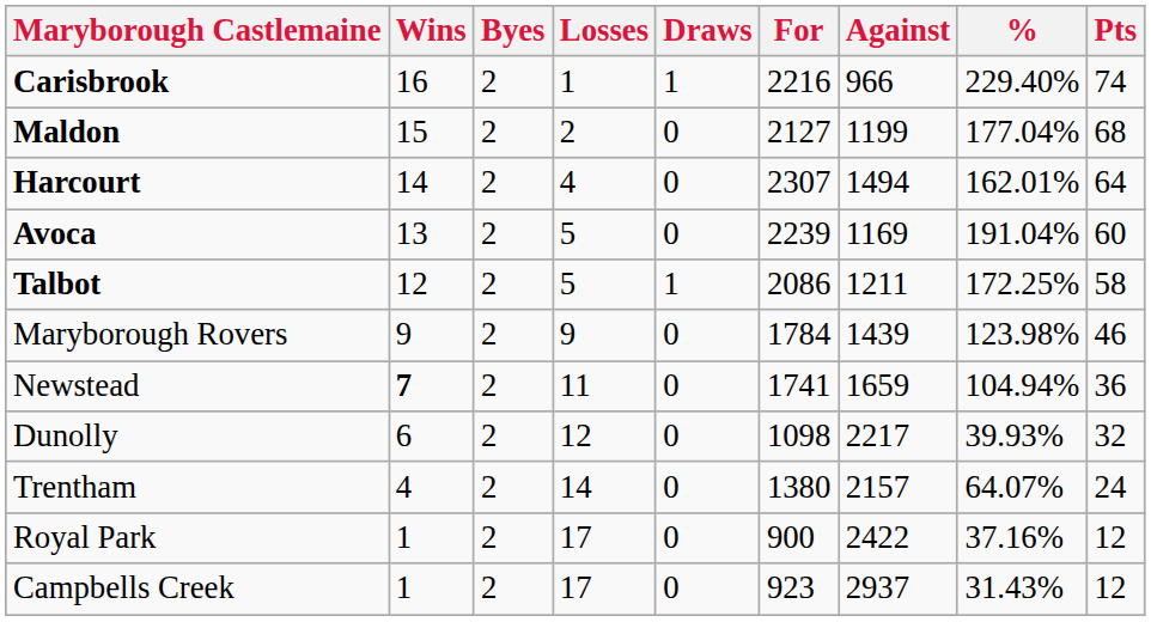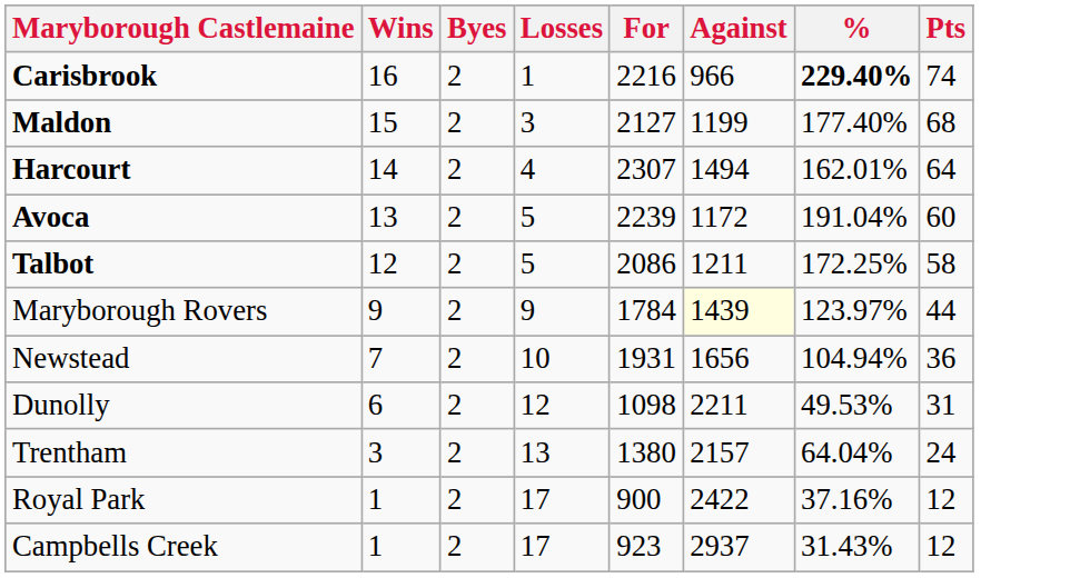- column: Draws | 1 | 0 | 0 | 0 | 1 | 0 | 0 | 0 | 0 | 0 | 0
Carisbrook | %: normal -> bold
Maldon | Losses: 2 -> 3
Maldon | %: 177.04% -> 177.40%
Avoca | Against: 1169 -> 1172
Maryborough Rovers | Against: no background -> lightyellow background
Maryborough Rovers | %: 123.98% -> 123.97%
Maryborough Rovers | Pts: 46 -> 44
Newstead | Wins: bold -> normal
Newstead | Losses: 11 -> 10
Newstead | For: 1741 -> 1931
Newstead | Against: 1659 -> 1656
Dunolly | Against: 2217 -> 2211
Dunolly | %: 39.93% -> 49.53%
Dunolly | Pts: 32 -> 31
Trentham | Wins: 4 -> 3
Trentham | Losses: 14 -> 13
Trentham | %: 64.07% -> 64.04%
